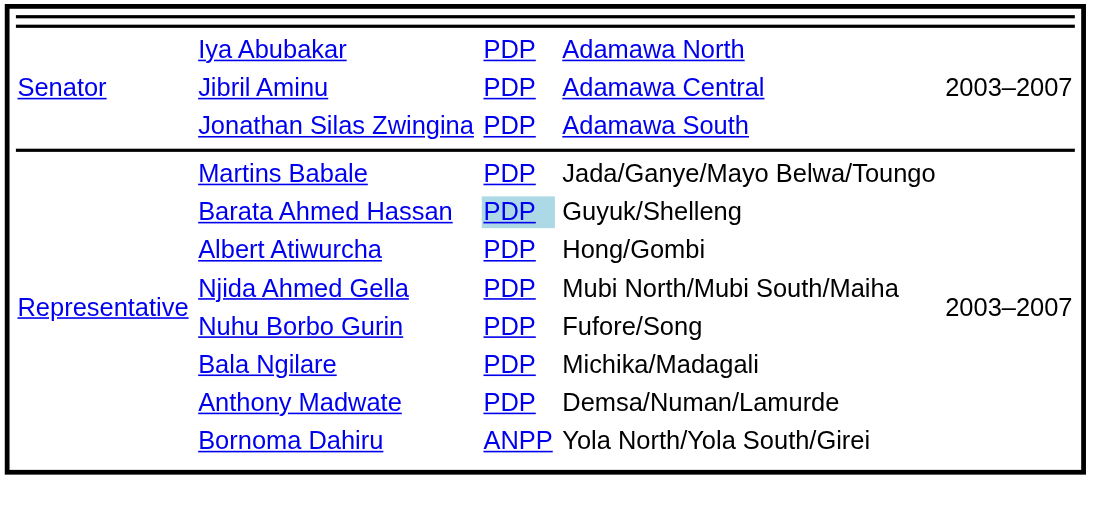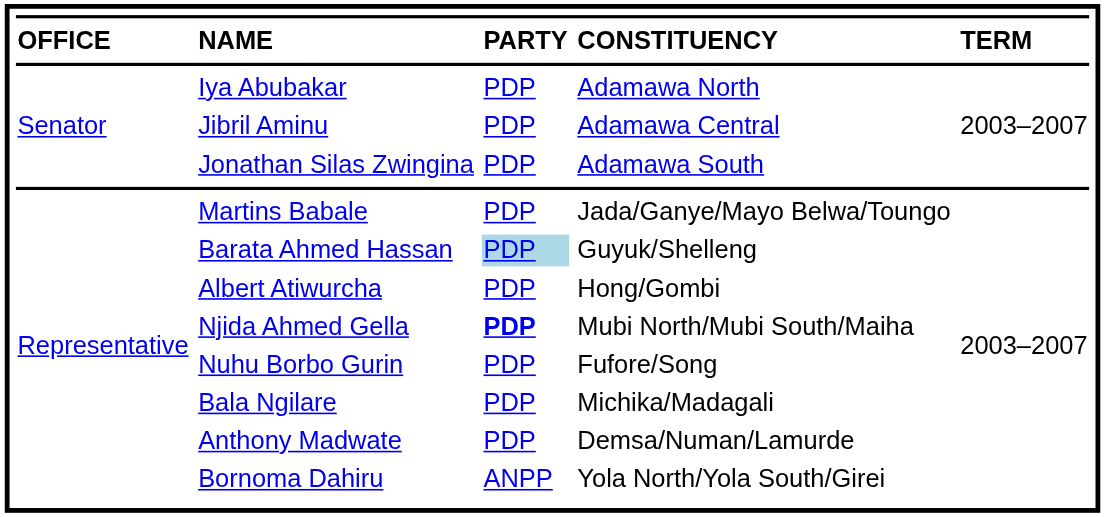+ row: OFFICE | NAME | PARTY | CONSTITUENCY | TERM
Njida Ahmed Gella | column 3: normal -> bold
